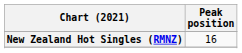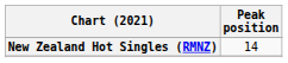New Zealand Hot Singles (RMNZ) | Peak position: 16 -> 14
